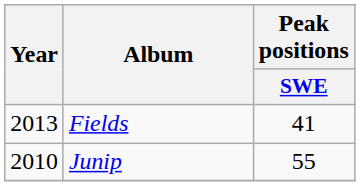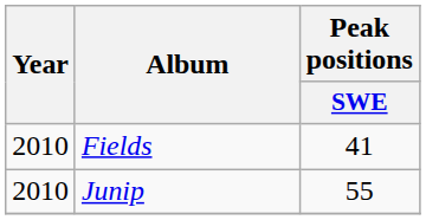Fields | Year: 2013 -> 2010
